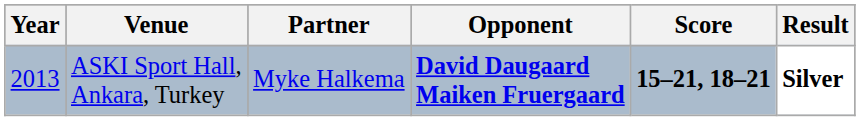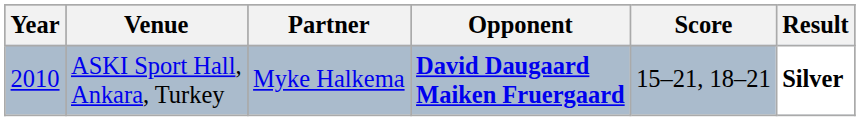ASKI Sport Hall, Ankara, Turkey | Year: 2013 -> 2010
ASKI Sport Hall, Ankara, Turkey | Score: bold -> normal
